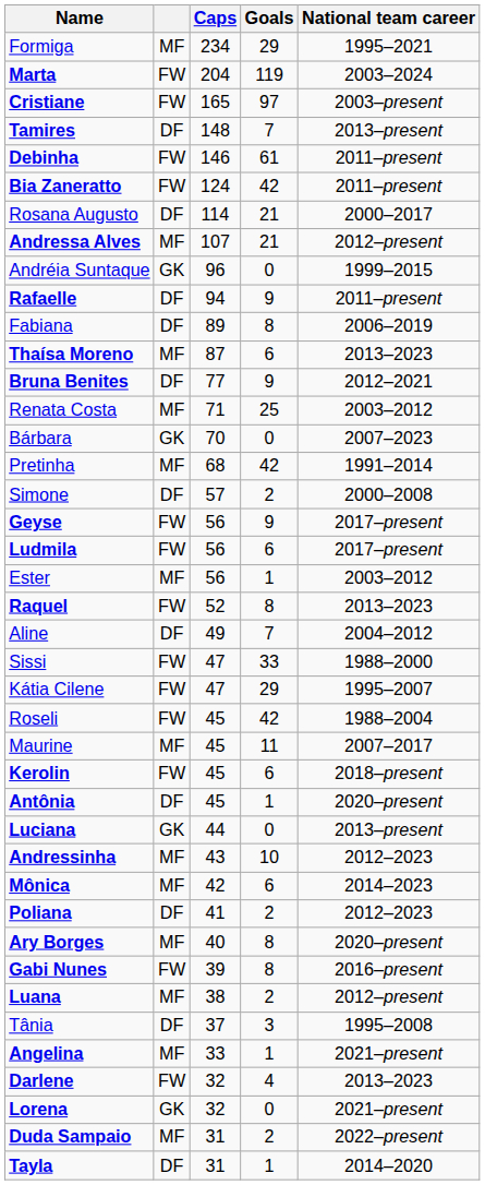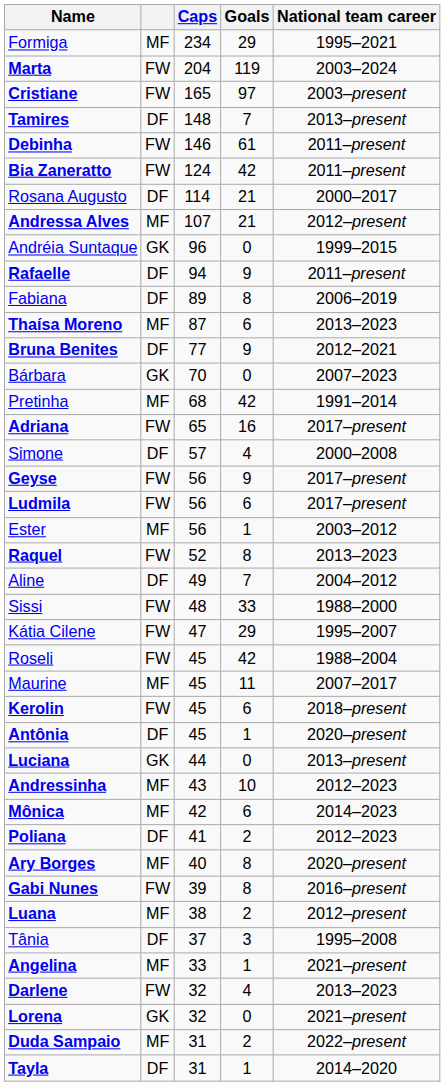- row: Renata Costa | MF | 71 | 25 | 2003–2012
+ row: Adriana | FW | 65 | 16 | 2017–present
Simone | Goals: 2 -> 4
Sissi | Caps: 47 -> 48
